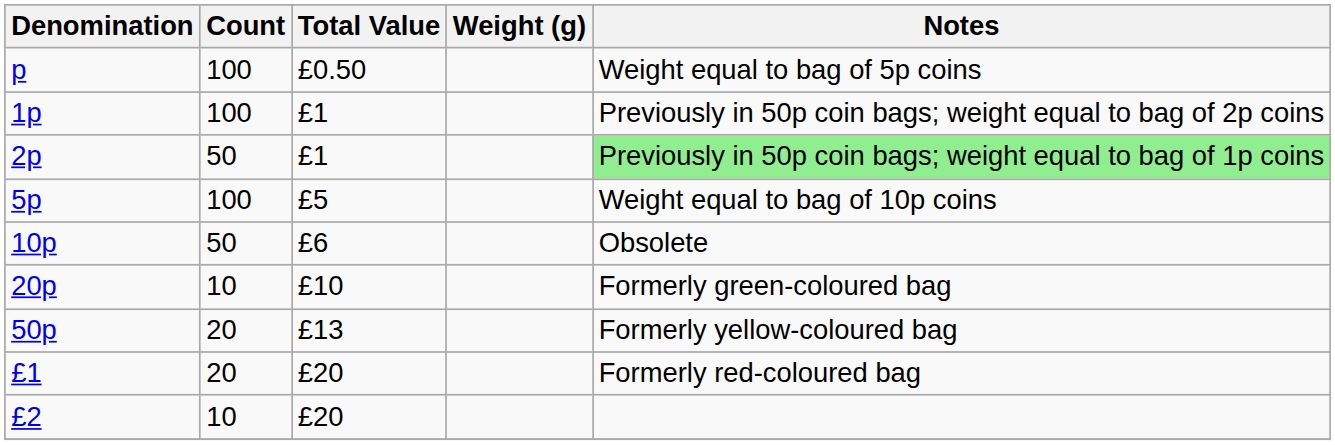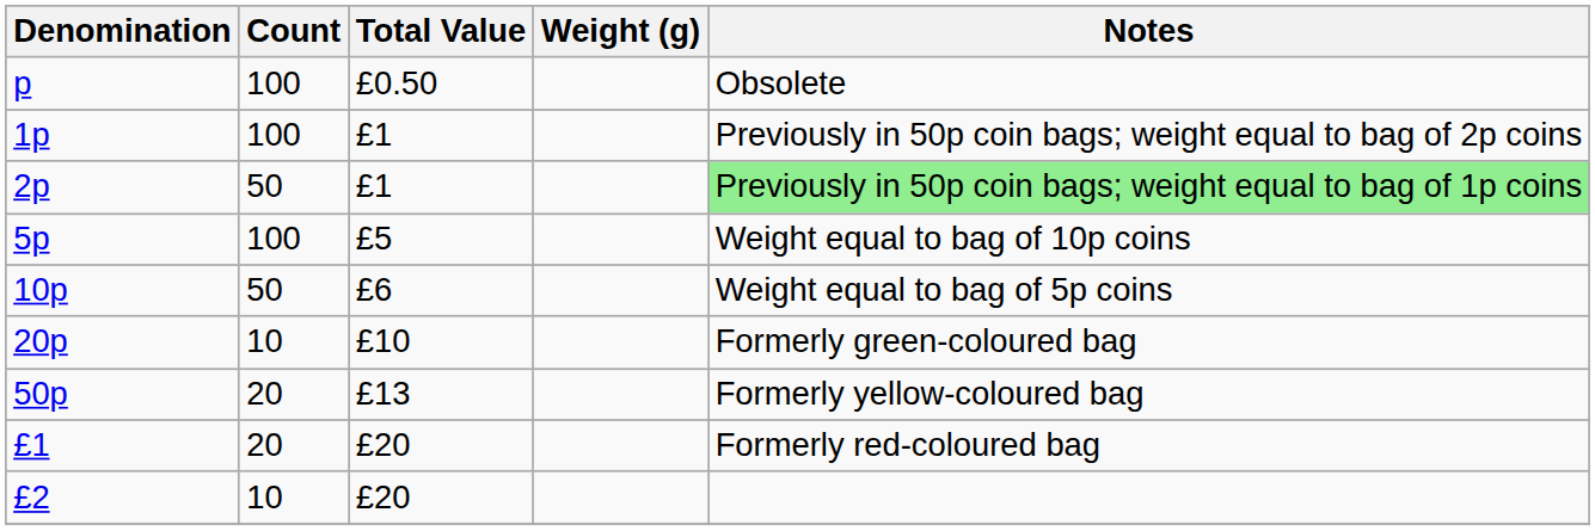p | Notes: Weight equal to bag of 5p coins -> Obsolete
10p | Notes: Obsolete -> Weight equal to bag of 5p coins
